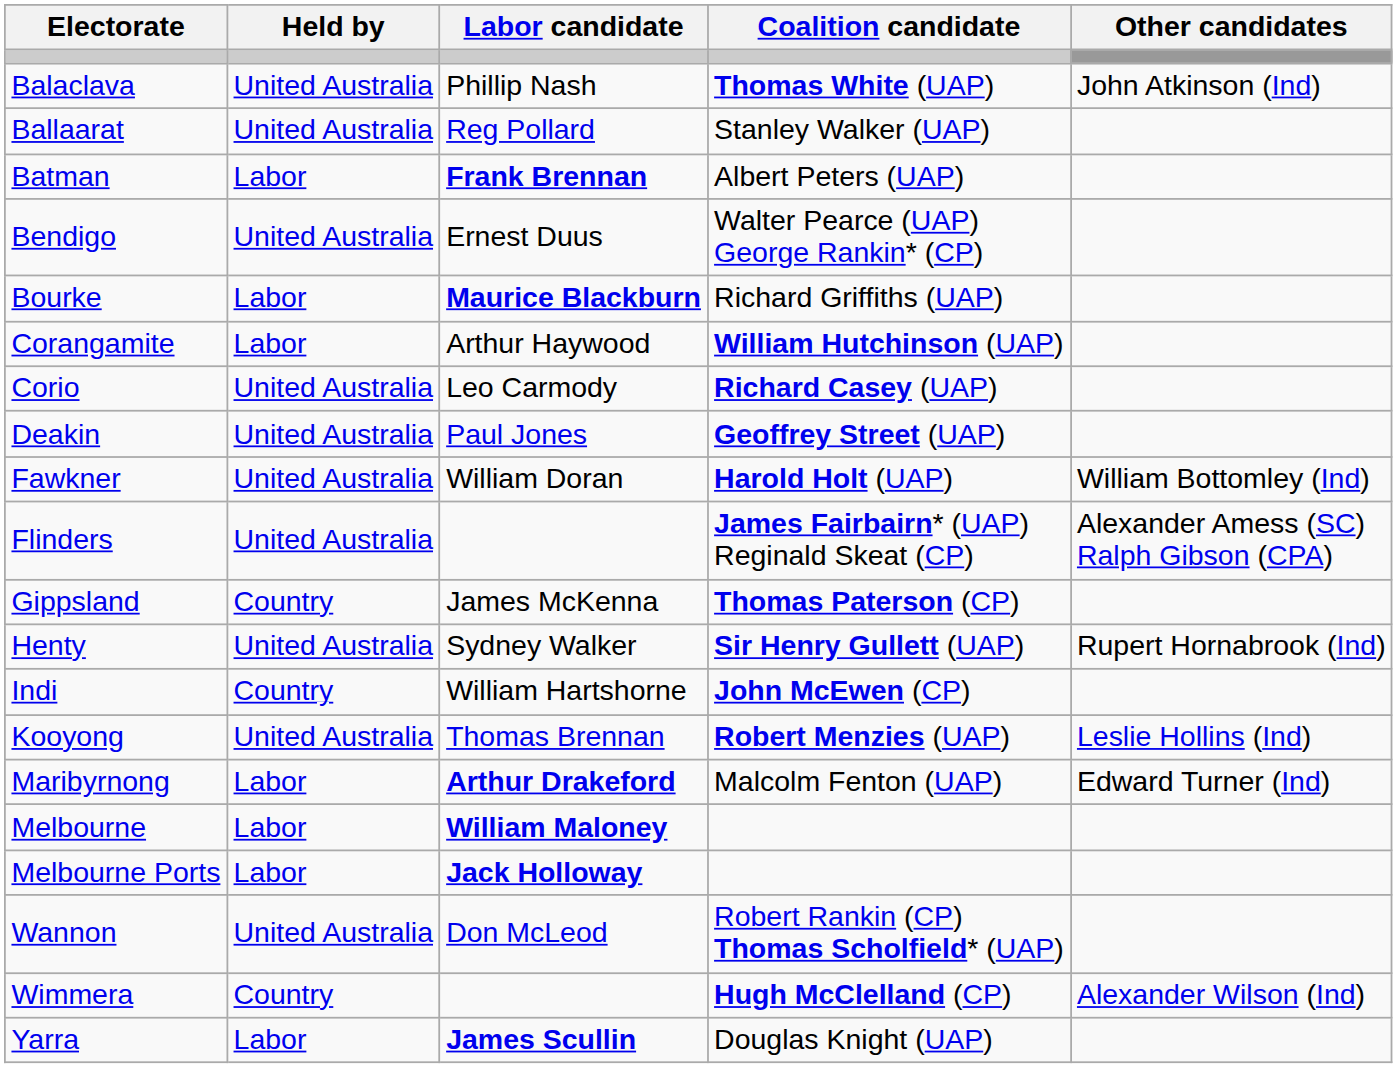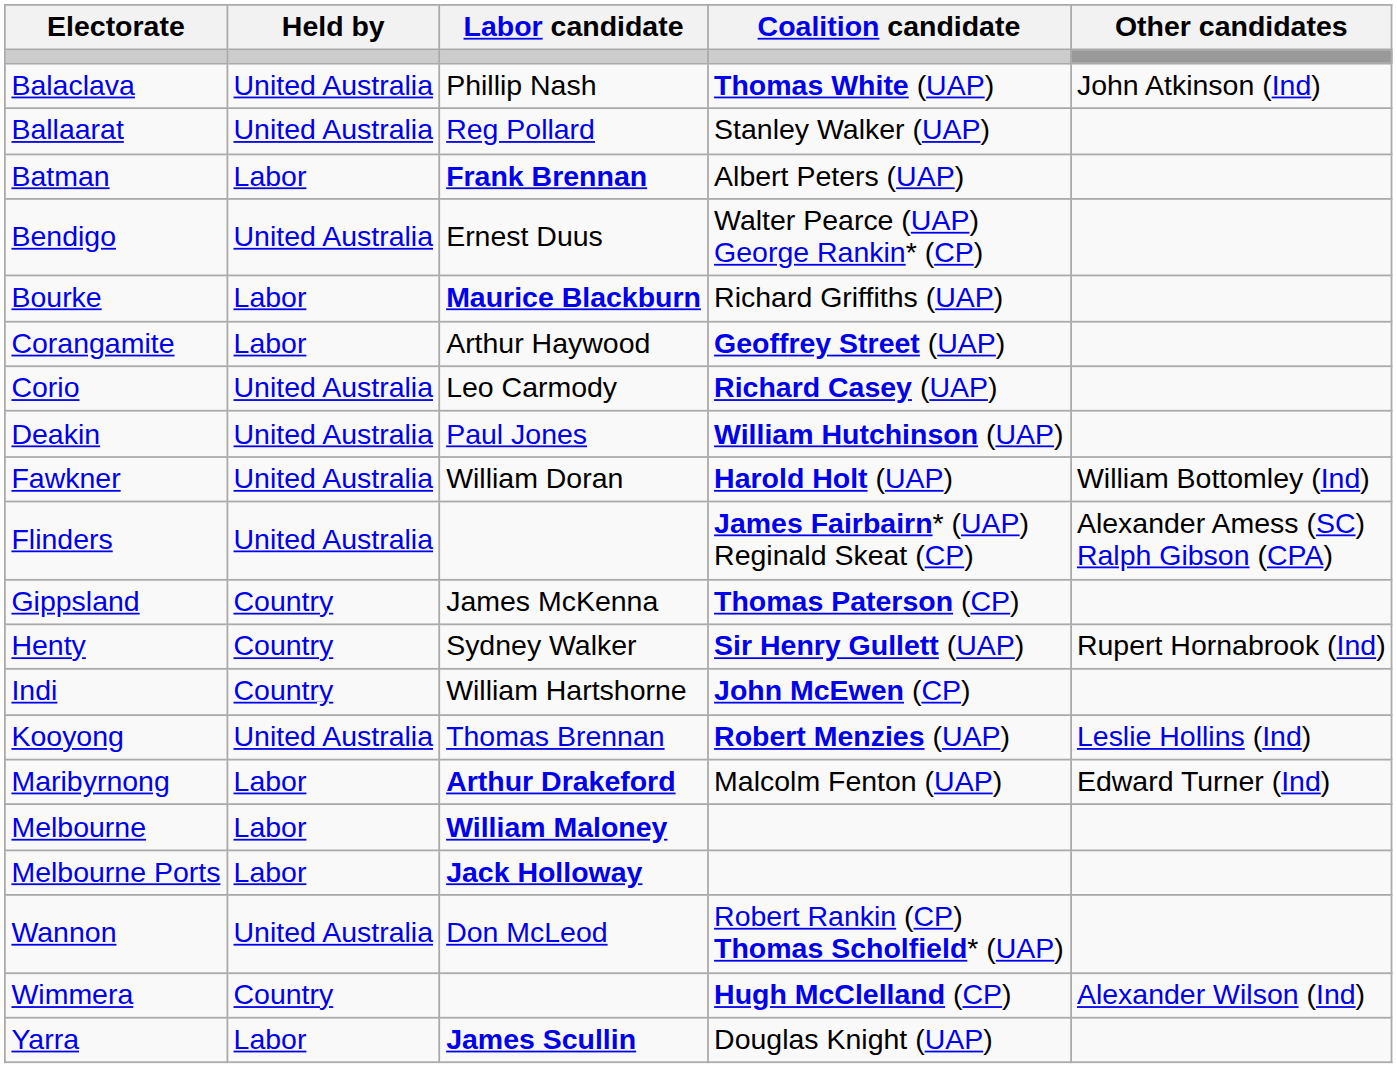Corangamite | Coalition candidate: William Hutchinson (UAP) -> Geoffrey Street (UAP)
Deakin | Coalition candidate: Geoffrey Street (UAP) -> William Hutchinson (UAP)
Henty | Held by: United Australia -> Country
